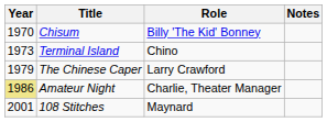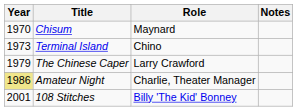Chisum | Role: Billy 'The Kid' Bonney -> Maynard
108 Stitches | Role: Maynard -> Billy 'The Kid' Bonney
